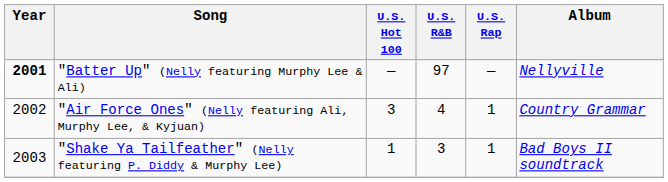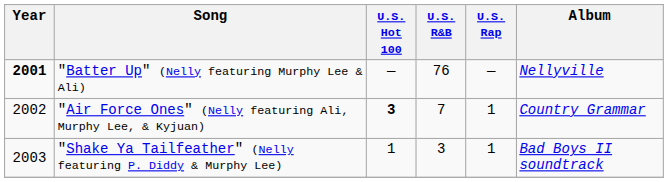"Batter Up" (Nelly featuring Murphy Lee & Ali) | U.S. R&B: 97 -> 76
"Air Force Ones" (Nelly featuring Ali, Murphy Lee, & Kyjuan) | U.S. Hot 100: normal -> bold
"Air Force Ones" (Nelly featuring Ali, Murphy Lee, & Kyjuan) | U.S. R&B: 4 -> 7
